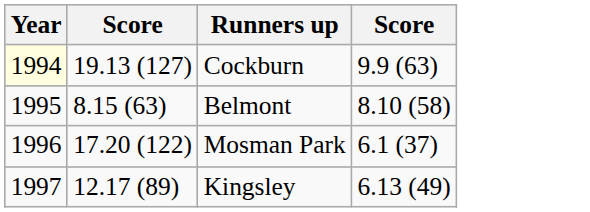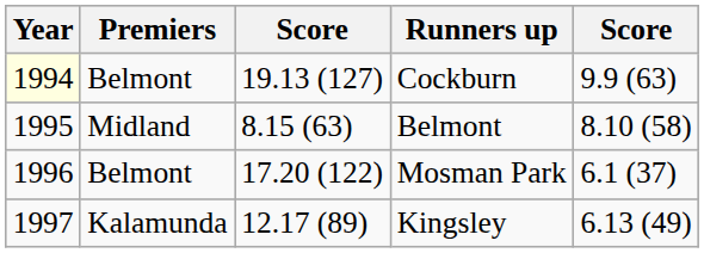+ column: Premiers | Belmont | Midland | Belmont | Kalamunda
